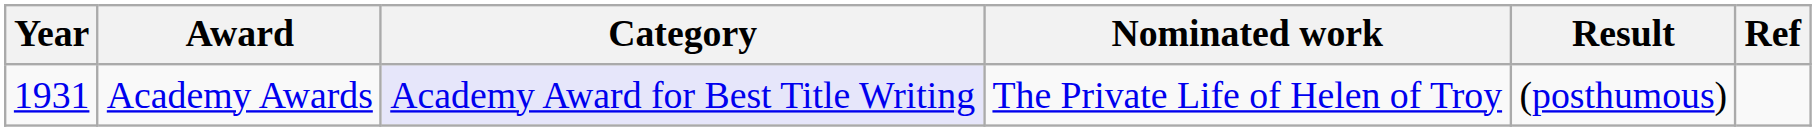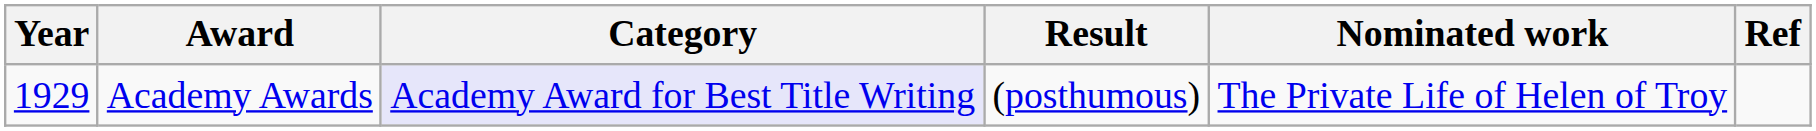columns swapped: Nominated work <-> Result
Academy Awards | Year: 1931 -> 1929
